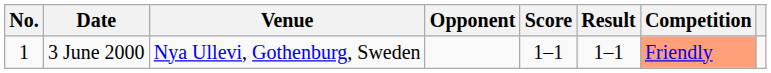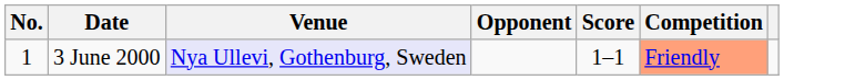- column: Result | 1–1
3 June 2000 | Venue: no background -> lavender background
